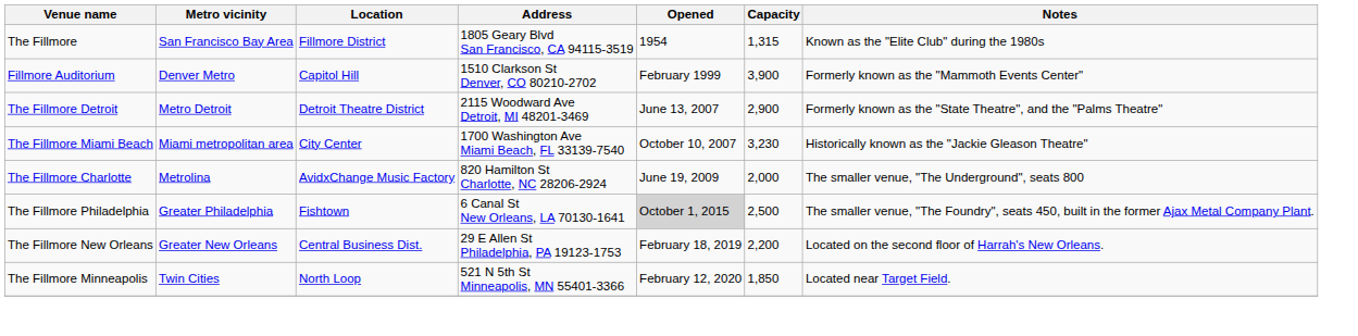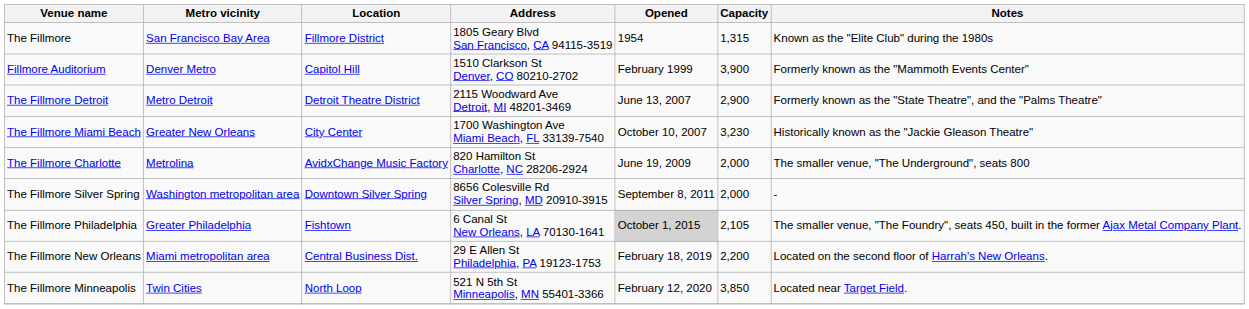The Fillmore Miami Beach | Metro vicinity: Miami metropolitan area -> Greater New Orleans
+ row: The Fillmore Silver Spring | Washington metropolitan area | Downtown Silver Spring | 8656 Colesville Rd Silver Spring, MD 20910-3915 | September 8, 2011 | 2,000 | -
The Fillmore Philadelphia | Capacity: 2,500 -> 2,105
The Fillmore New Orleans | Metro vicinity: Greater New Orleans -> Miami metropolitan area
The Fillmore Minneapolis | Capacity: 1,850 -> 3,850
